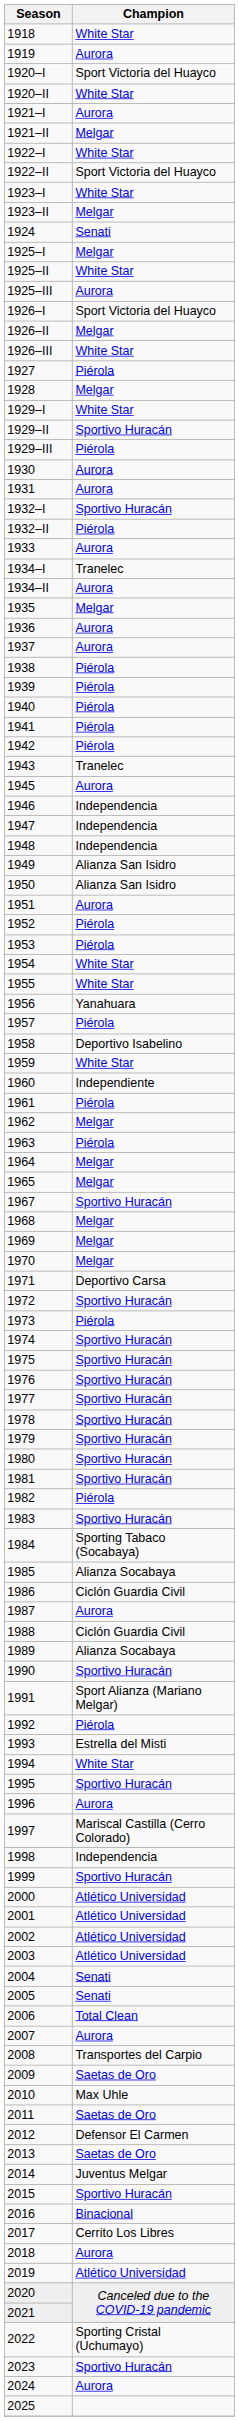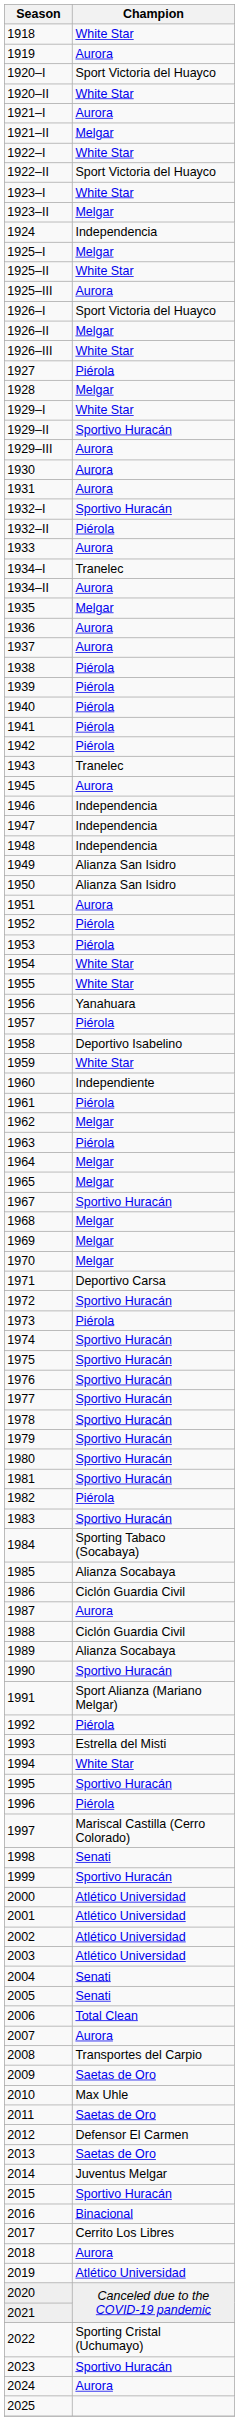1924 | Champion: Senati -> Independencia
1929–III | Champion: Piérola -> Aurora
1996 | Champion: Aurora -> Piérola
1998 | Champion: Independencia -> Senati
